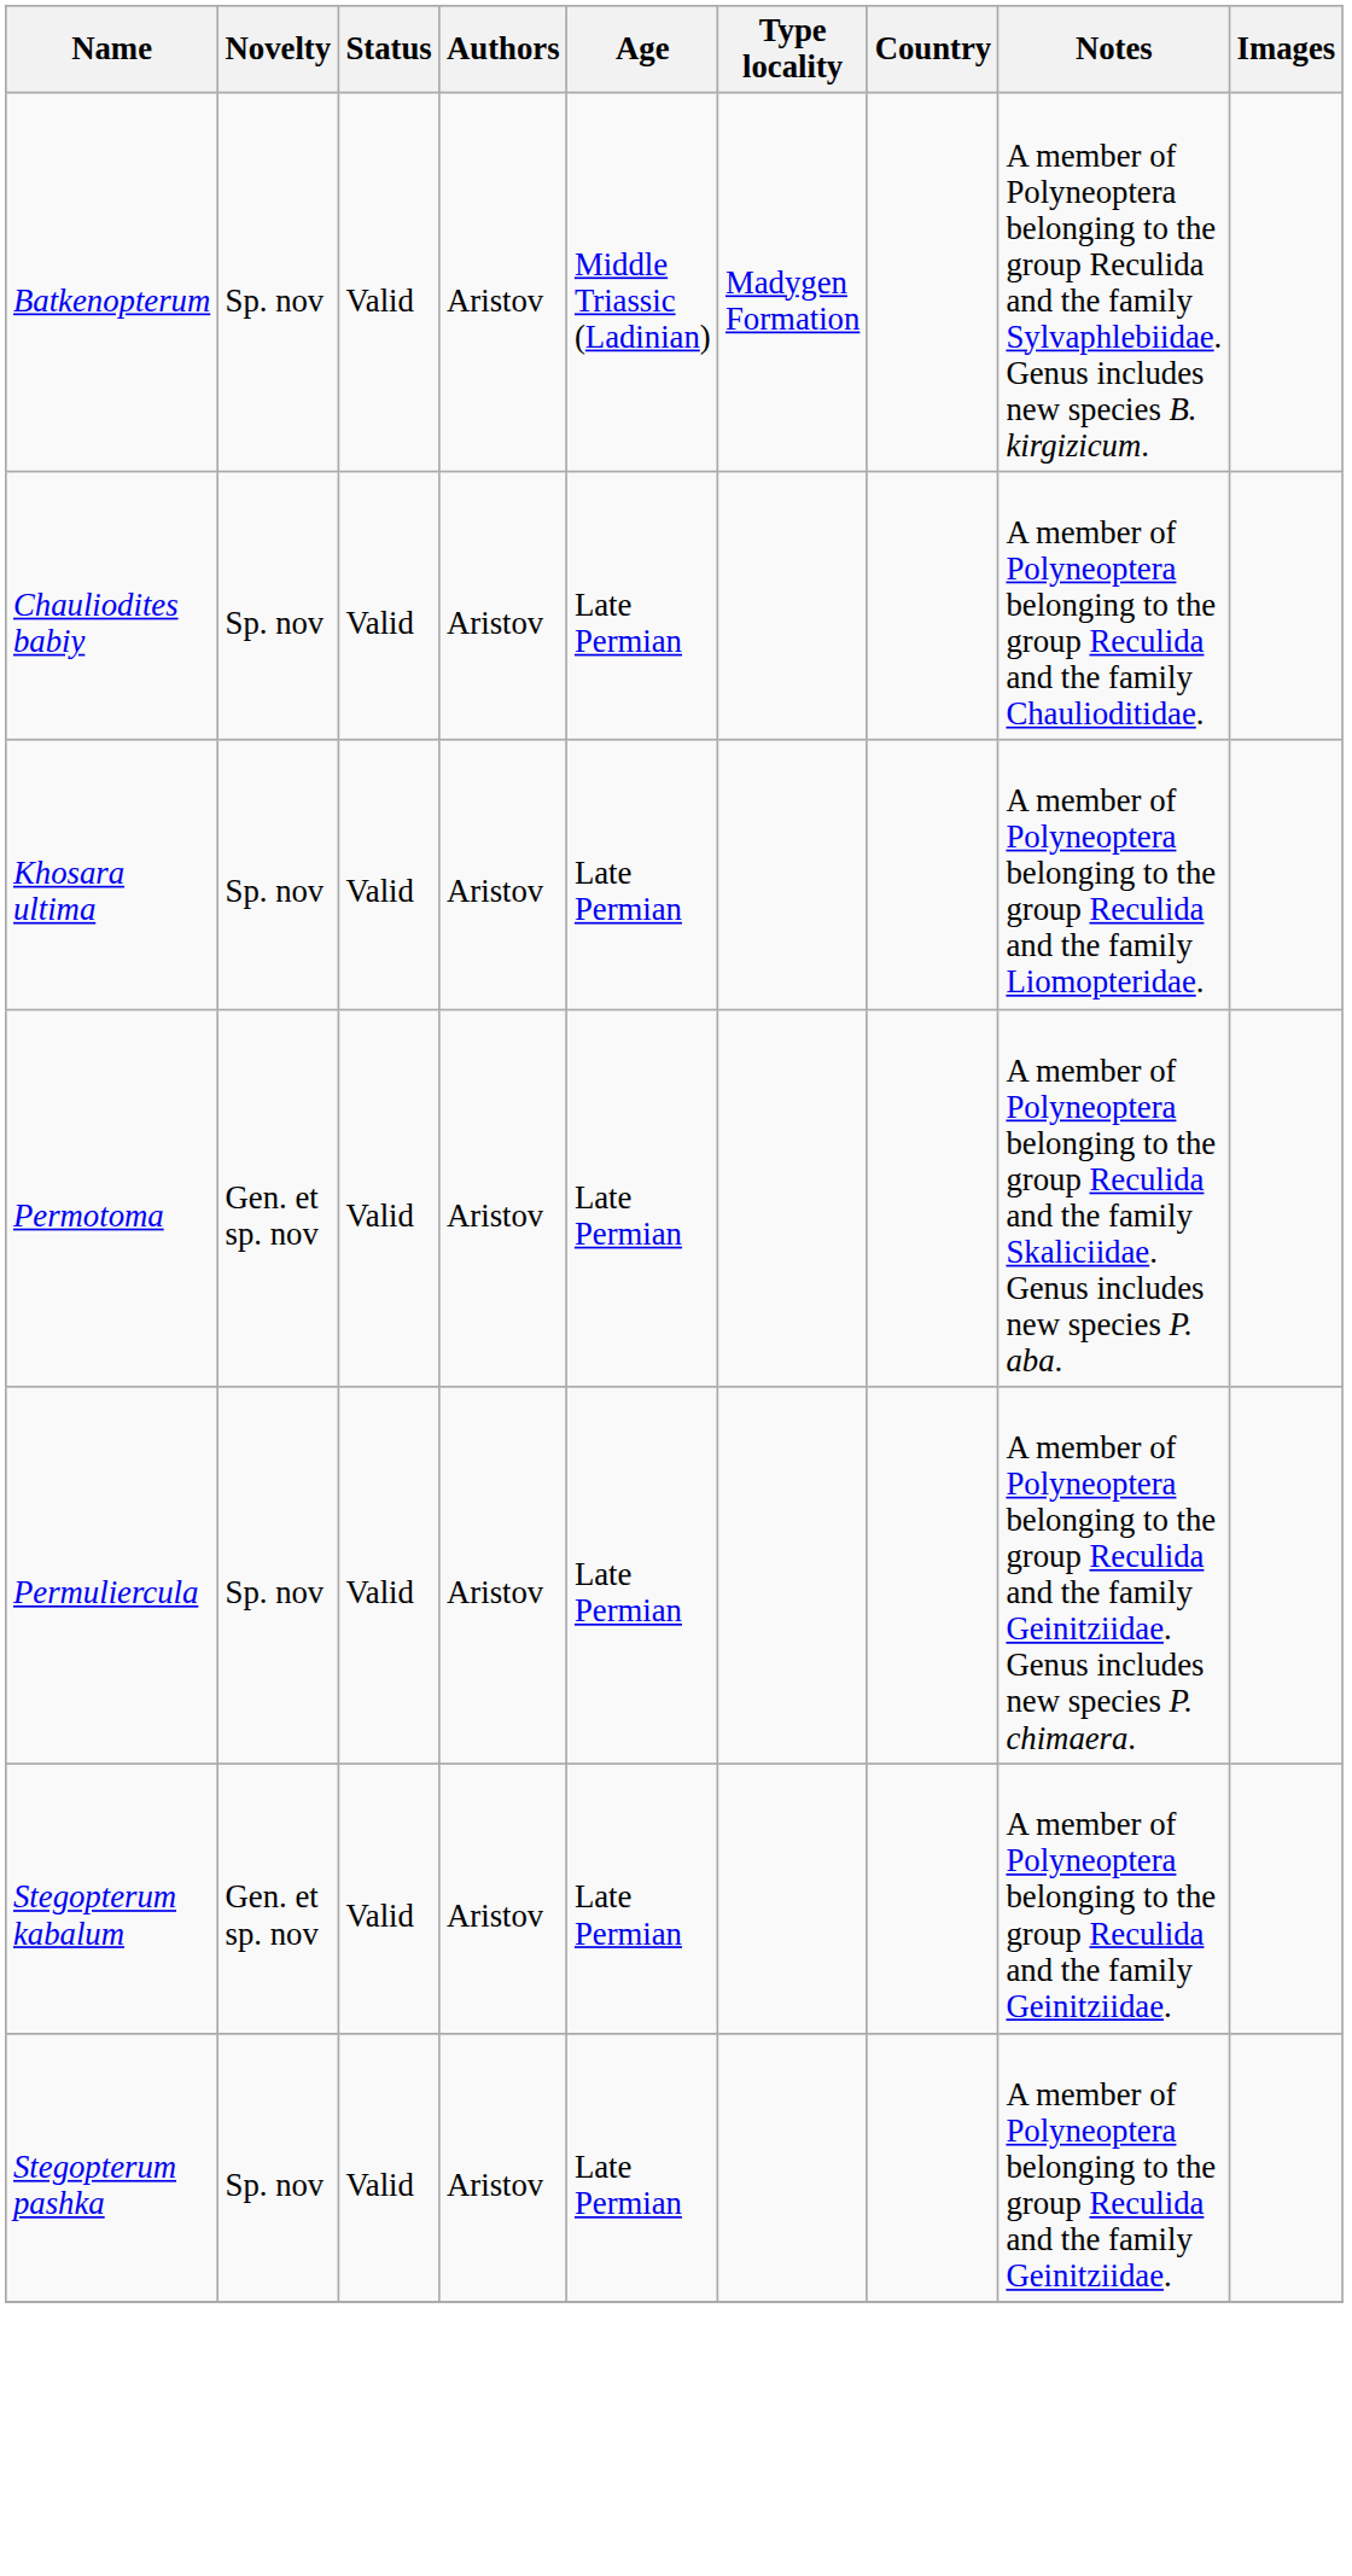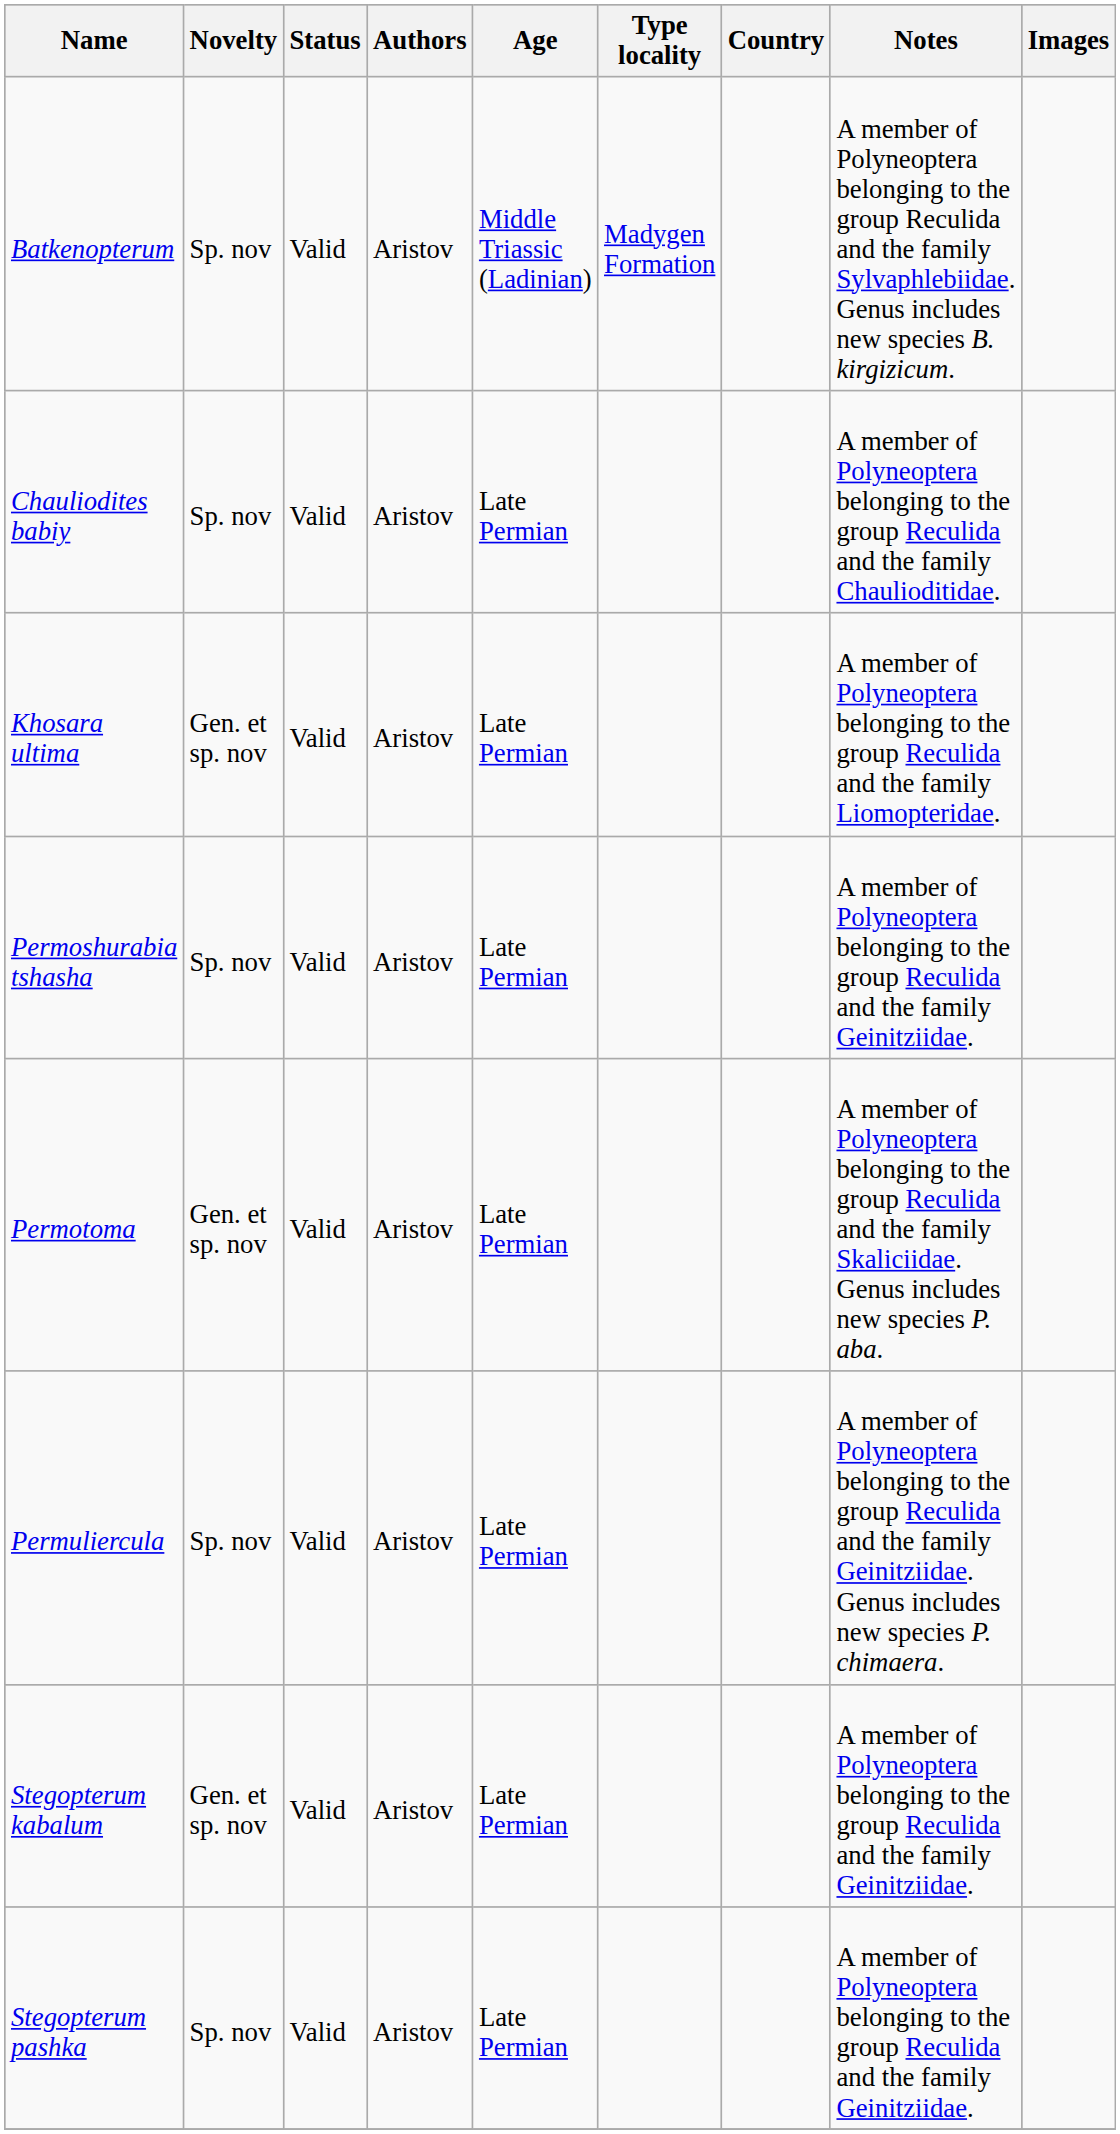Khosara ultima | Novelty: Sp. nov -> Gen. et sp. nov
+ row: Permoshurabia tshasha | Sp. nov | Valid | Aristov | Late Permian | A member of Polyneoptera belonging to the group Reculida and the family Geinitziidae.
